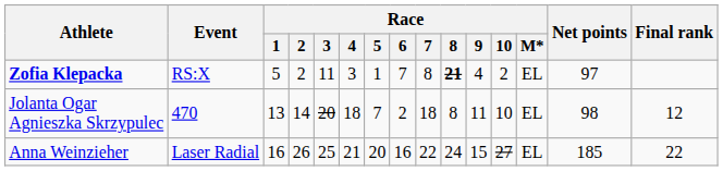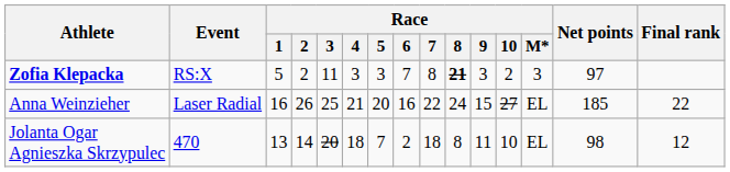Zofia Klepacka | Race / 5: 1 -> 3
Zofia Klepacka | Race / 9: 4 -> 3
Zofia Klepacka | Race / M*: EL -> 3
rows swapped: Anna Weinzieher <-> Jolanta Ogar Agnieszka Skrzypulec
